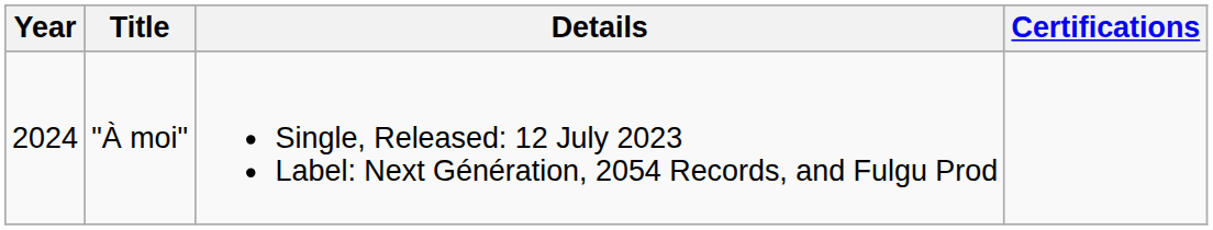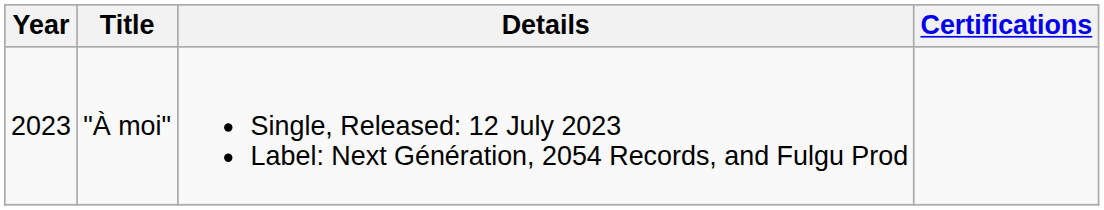"À moi" | Year: 2024 -> 2023
